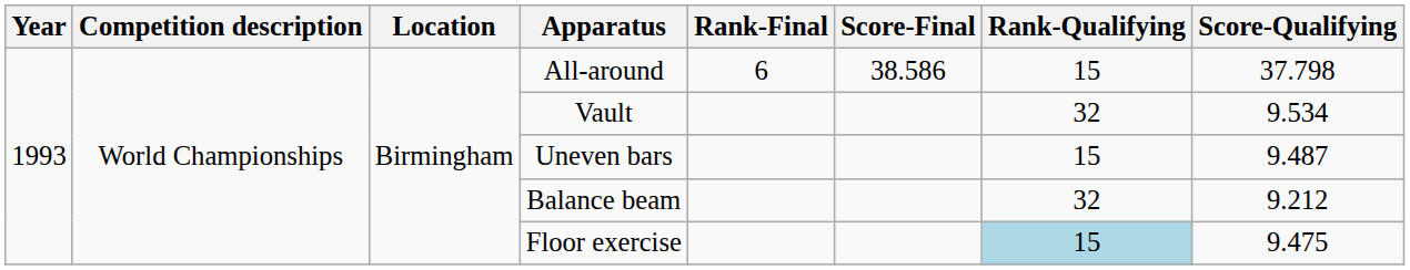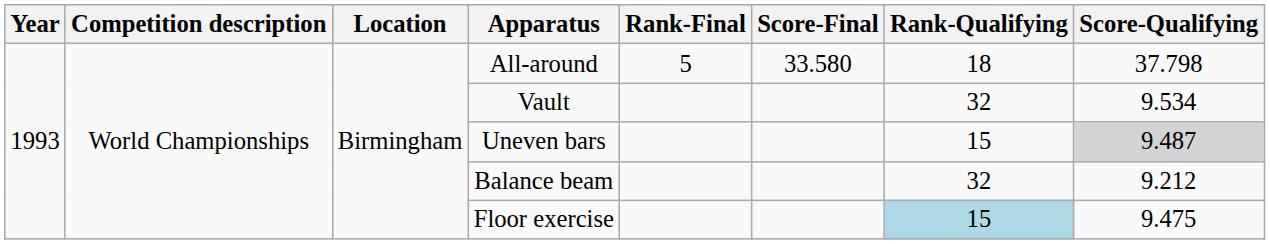All-around | Rank-Final: 6 -> 5
All-around | Score-Final: 38.586 -> 33.580
All-around | Rank-Qualifying: 15 -> 18
Uneven bars | Score-Qualifying: no background -> lightgrey background
